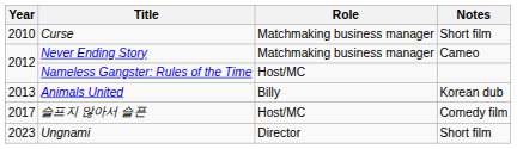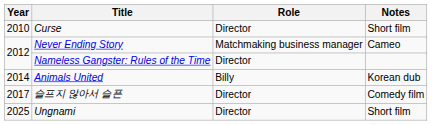Curse | Role: Matchmaking business manager -> Director
Nameless Gangster: Rules of the Time | Role: Host/MC -> Director
Animals United | Year: 2013 -> 2014
슬프지 않아서 슬픈 | Role: Host/MC -> Director
Ungnami | Year: 2023 -> 2025
